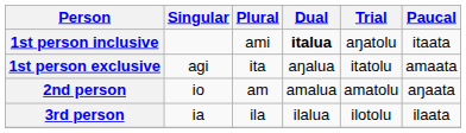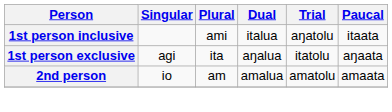1st person inclusive | Dual: bold -> normal
1st person exclusive | Paucal: amaata -> aŋaata
2nd person | Paucal: aŋaata -> amaata
- row: 3rd person | ia | ila | ilalua | ilotolu | ilaata
